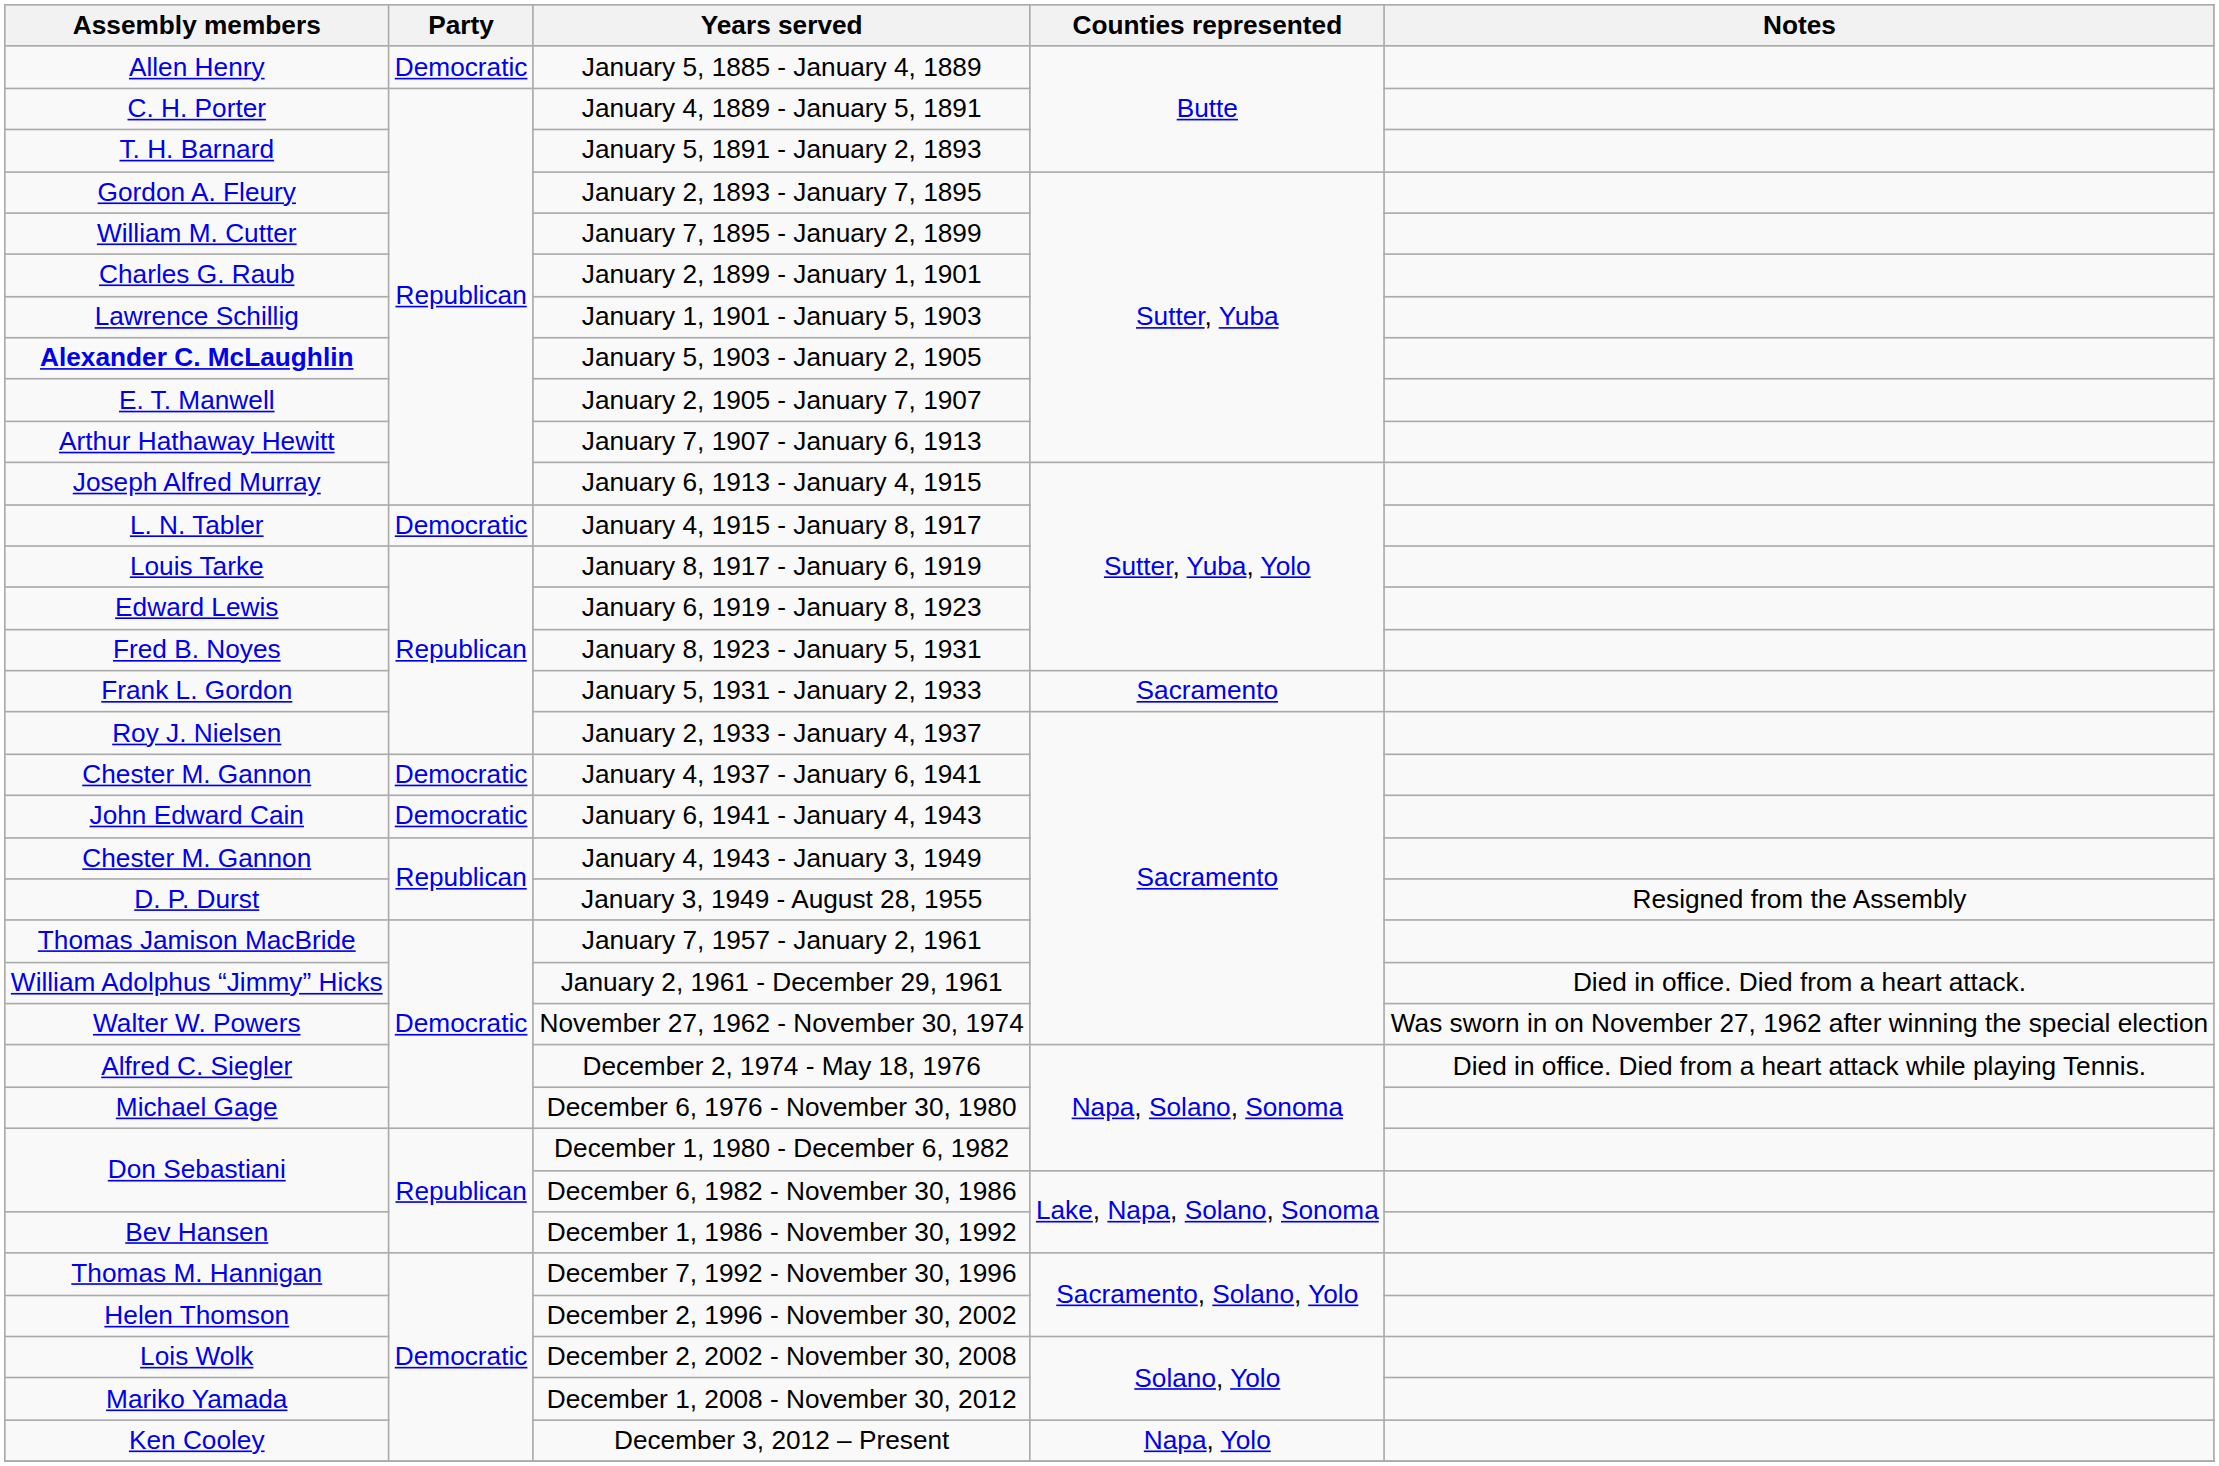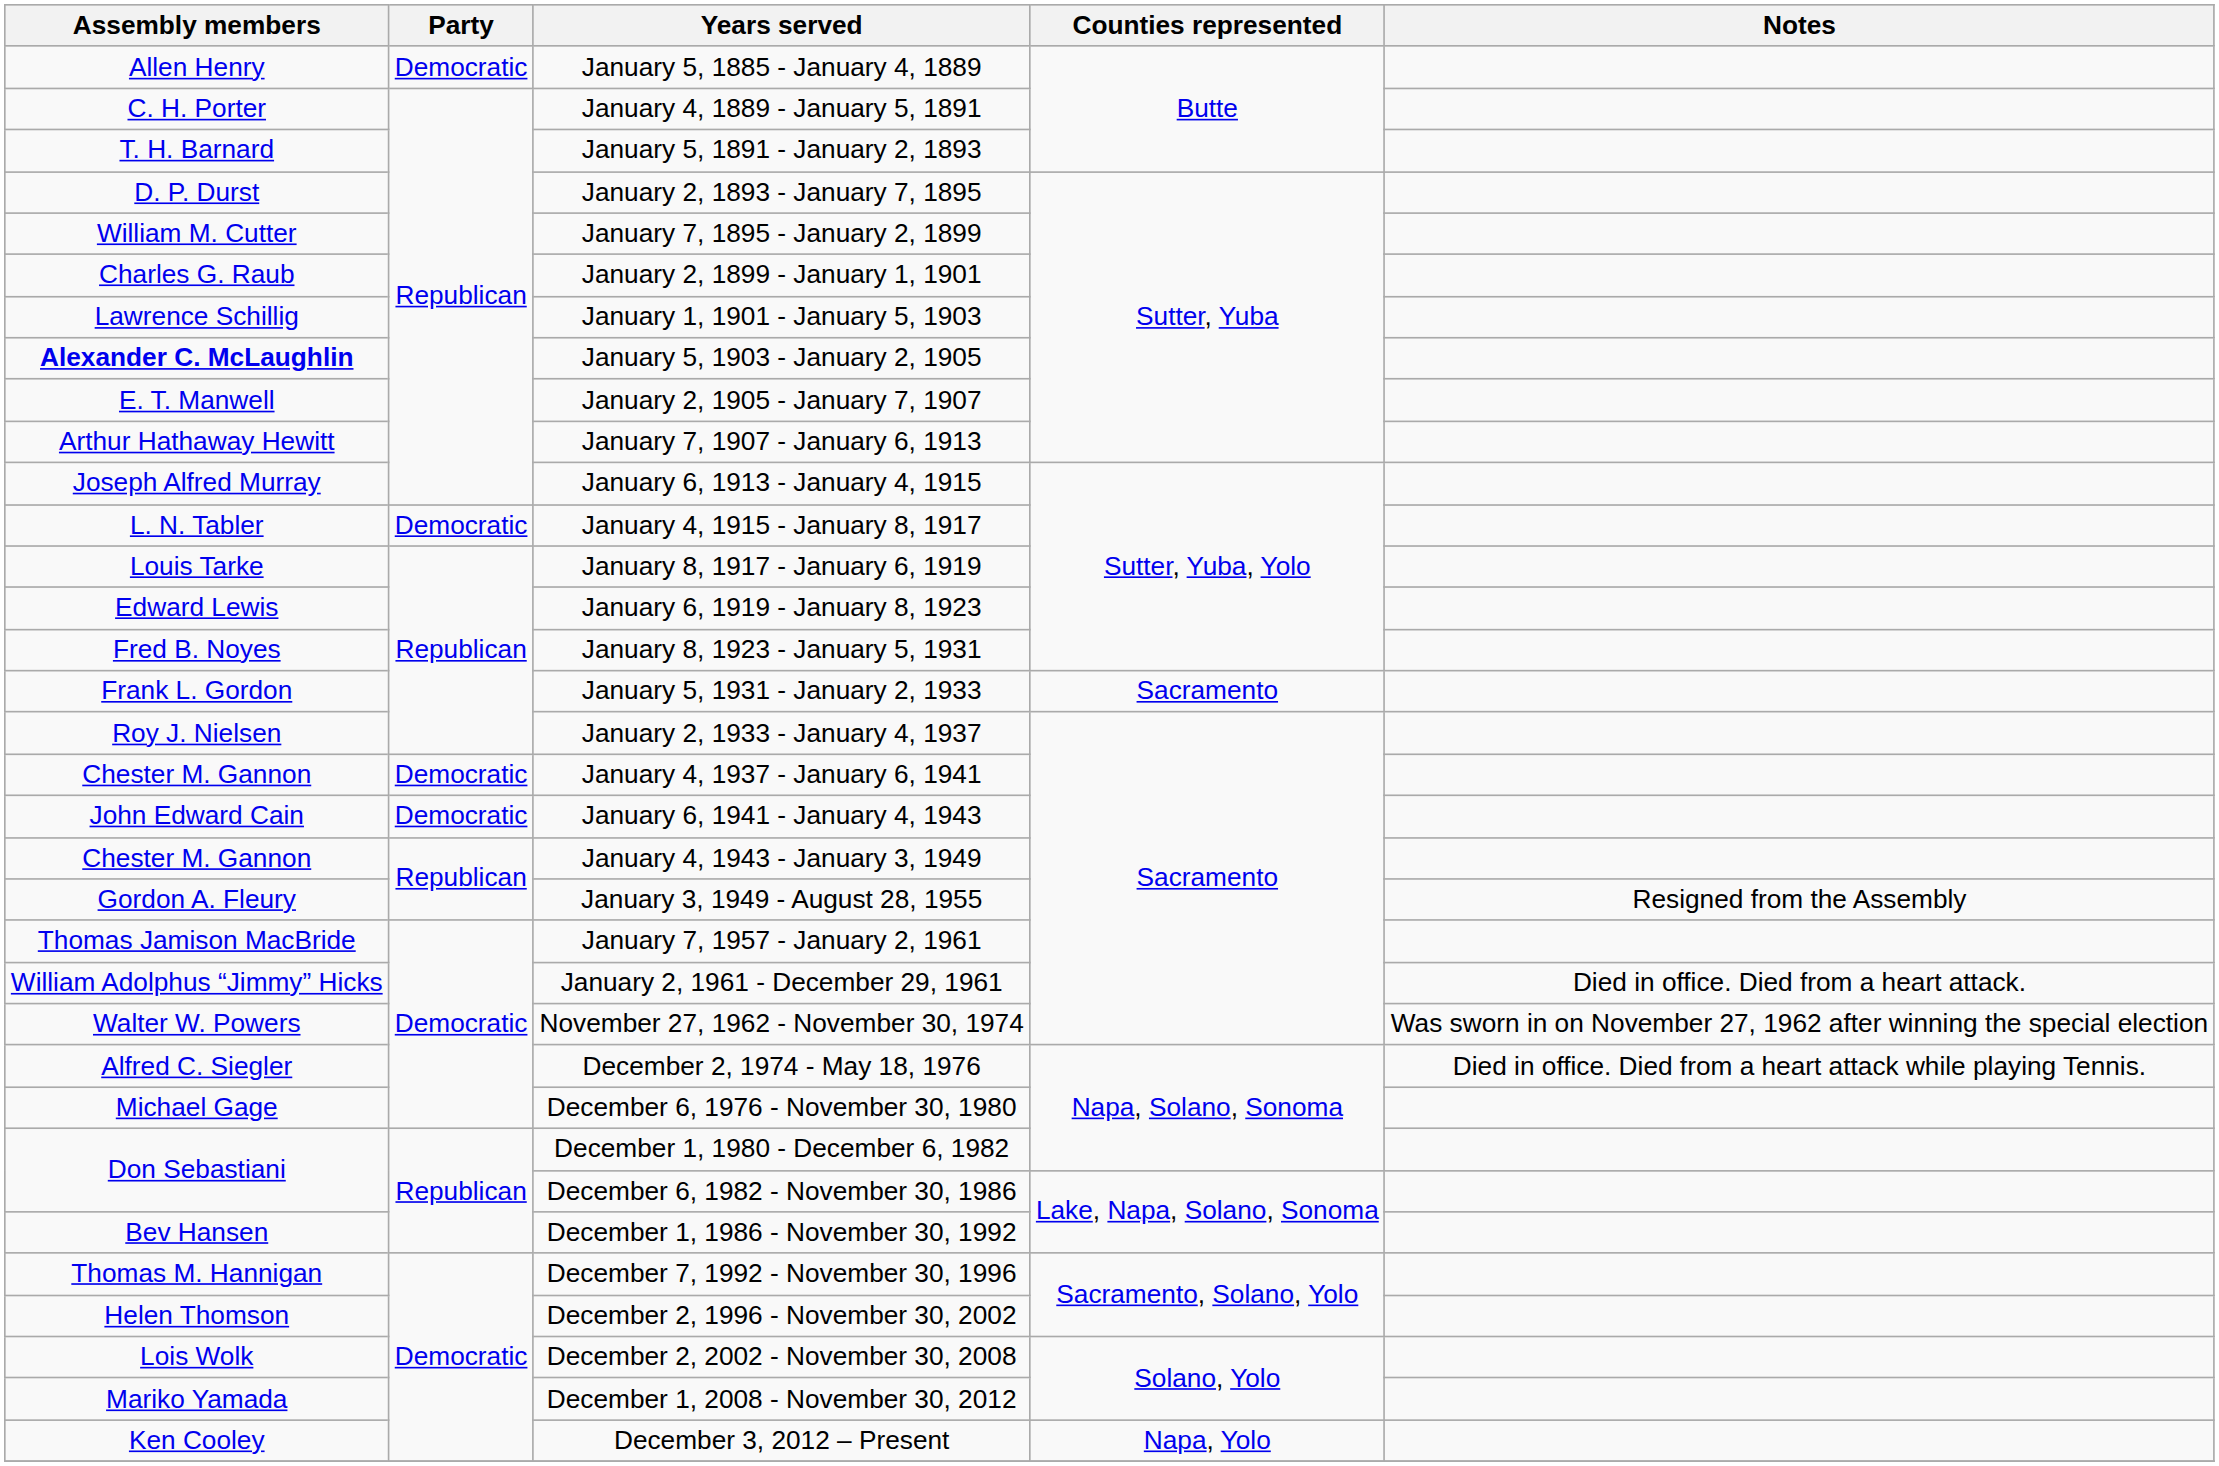January 2, 1893 - January 7, 1895 | Assembly members: Gordon A. Fleury -> D. P. Durst
January 3, 1949 - August 28, 1955 | Assembly members: D. P. Durst -> Gordon A. Fleury
